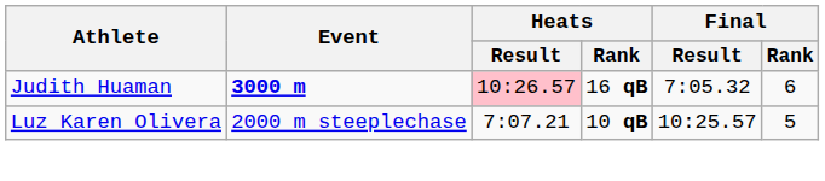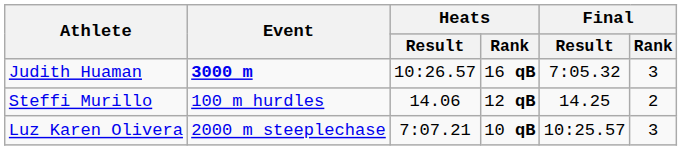Judith Huaman | Heats / Result: pink background -> no background
Judith Huaman | Final / Rank: 6 -> 3
+ row: Steffi Murillo | 100 m hurdles | 14.06 | 12 qB | 14.25 | 2
Luz Karen Olivera | Final / Rank: 5 -> 3
